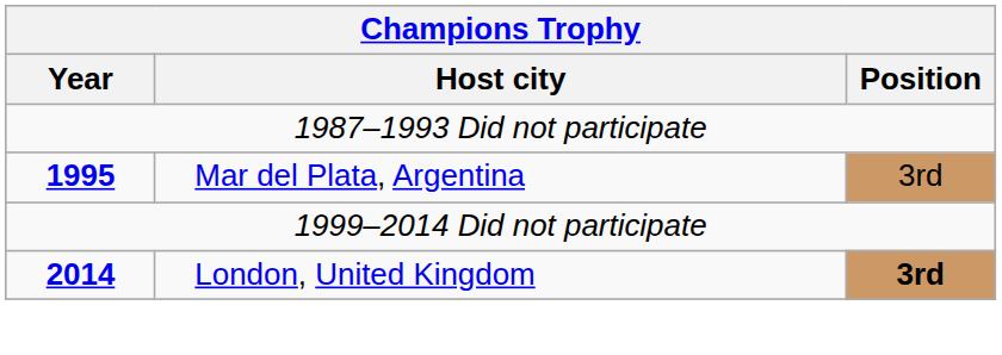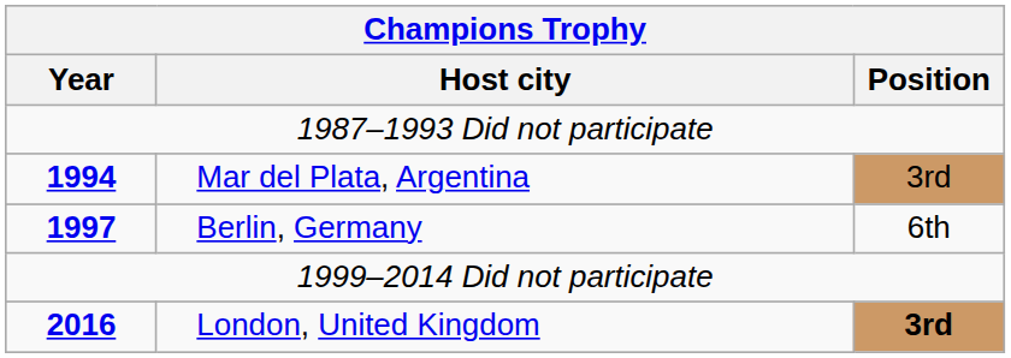Mar del Plata, Argentina | Year: 1995 -> 1994
+ row: 1997 | Berlin, Germany | 6th
London, United Kingdom | Year: 2014 -> 2016
